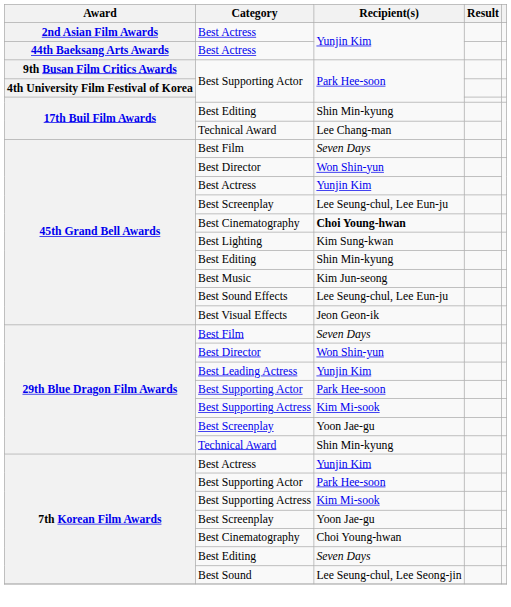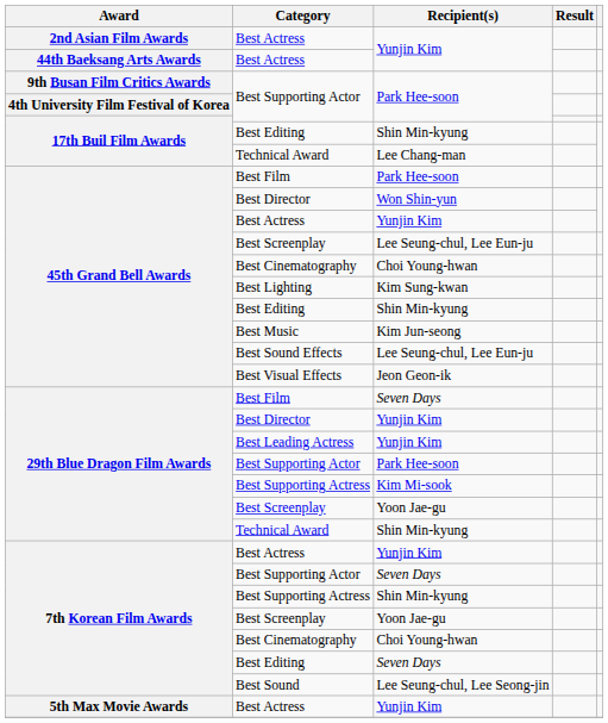45th Grand Bell Awards / Best Film | Recipient(s): Seven Days -> Park Hee-soon
45th Grand Bell Awards / Best Cinematography | Recipient(s): bold -> normal
29th Blue Dragon Film Awards / Best Director | Recipient(s): Won Shin-yun -> Yunjin Kim
7th Korean Film Awards / Best Supporting Actor | Recipient(s): Park Hee-soon -> Seven Days
7th Korean Film Awards / Best Supporting Actress | Recipient(s): Kim Mi-sook -> Shin Min-kyung
+ row: 5th Max Movie Awards | Best Actress | Yunjin Kim
